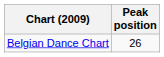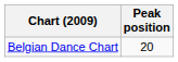Belgian Dance Chart | Peak position: 26 -> 20
